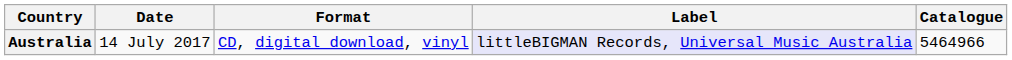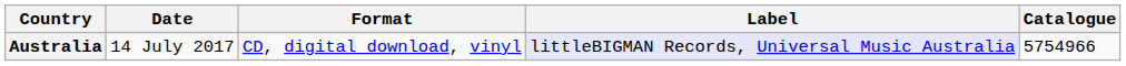Australia | Catalogue: 5464966 -> 5754966
